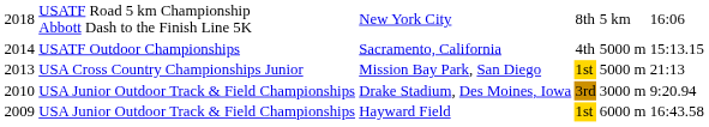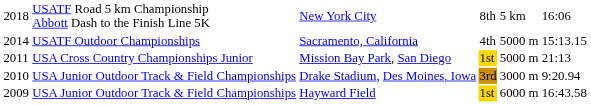Mission Bay Park, San Diego | column 1: 2013 -> 2011
